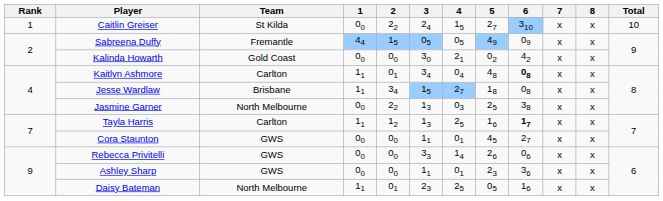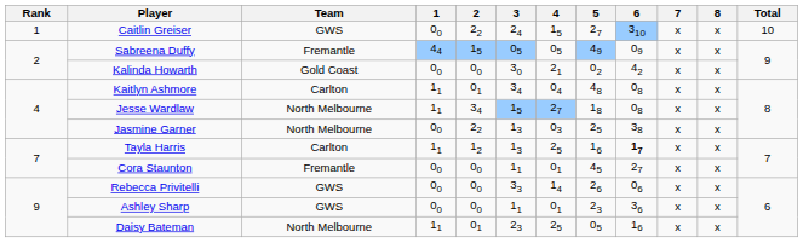Caitlin Greiser | Team: St Kilda -> GWS
Kaitlyn Ashmore | 6: bold -> normal
Jesse Wardlaw | Team: Brisbane -> North Melbourne
Cora Staunton | Team: GWS -> Fremantle
